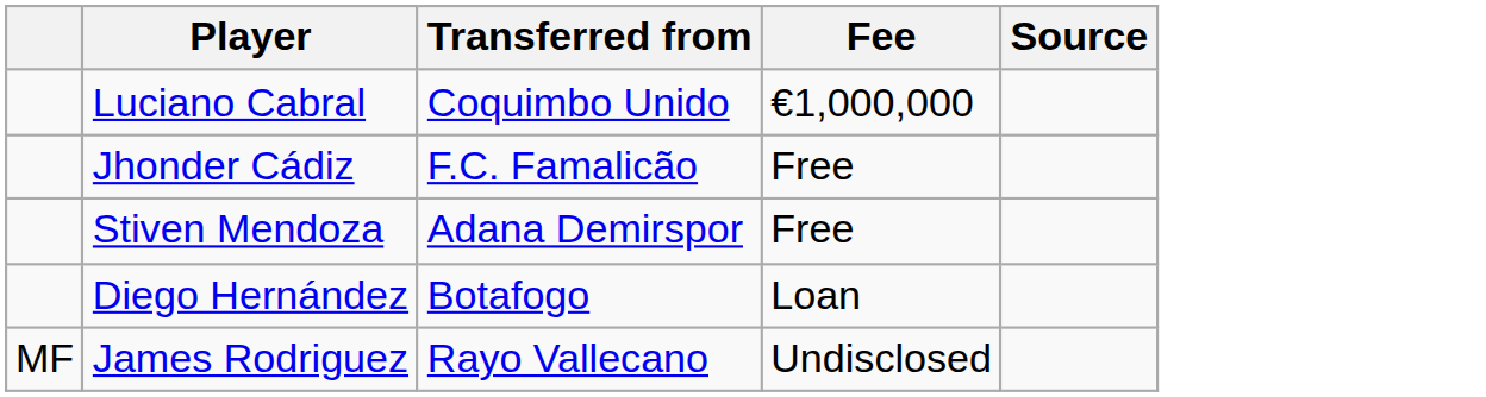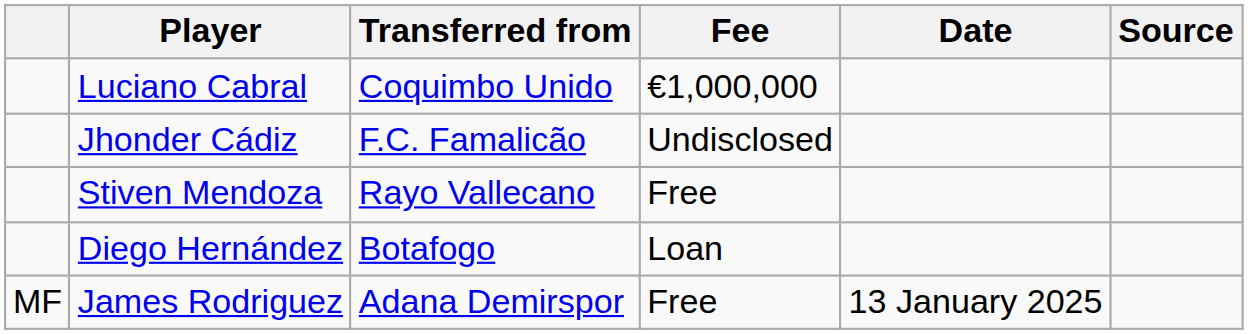+ column: Date | 13 January 2025
Jhonder Cádiz | Fee: Free -> Undisclosed
Stiven Mendoza | Transferred from: Adana Demirspor -> Rayo Vallecano
James Rodriguez | Transferred from: Rayo Vallecano -> Adana Demirspor
James Rodriguez | Fee: Undisclosed -> Free
